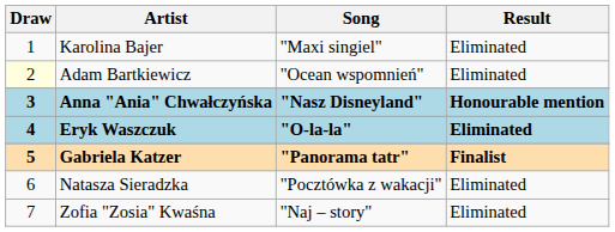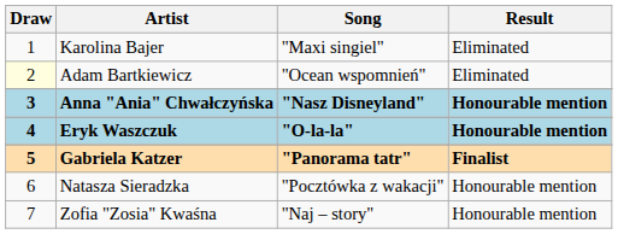Eryk Waszczuk | Result: Eliminated -> Honourable mention
Natasza Sieradzka | Result: Eliminated -> Honourable mention
Zofia "Zosia" Kwaśna | Result: Eliminated -> Honourable mention
